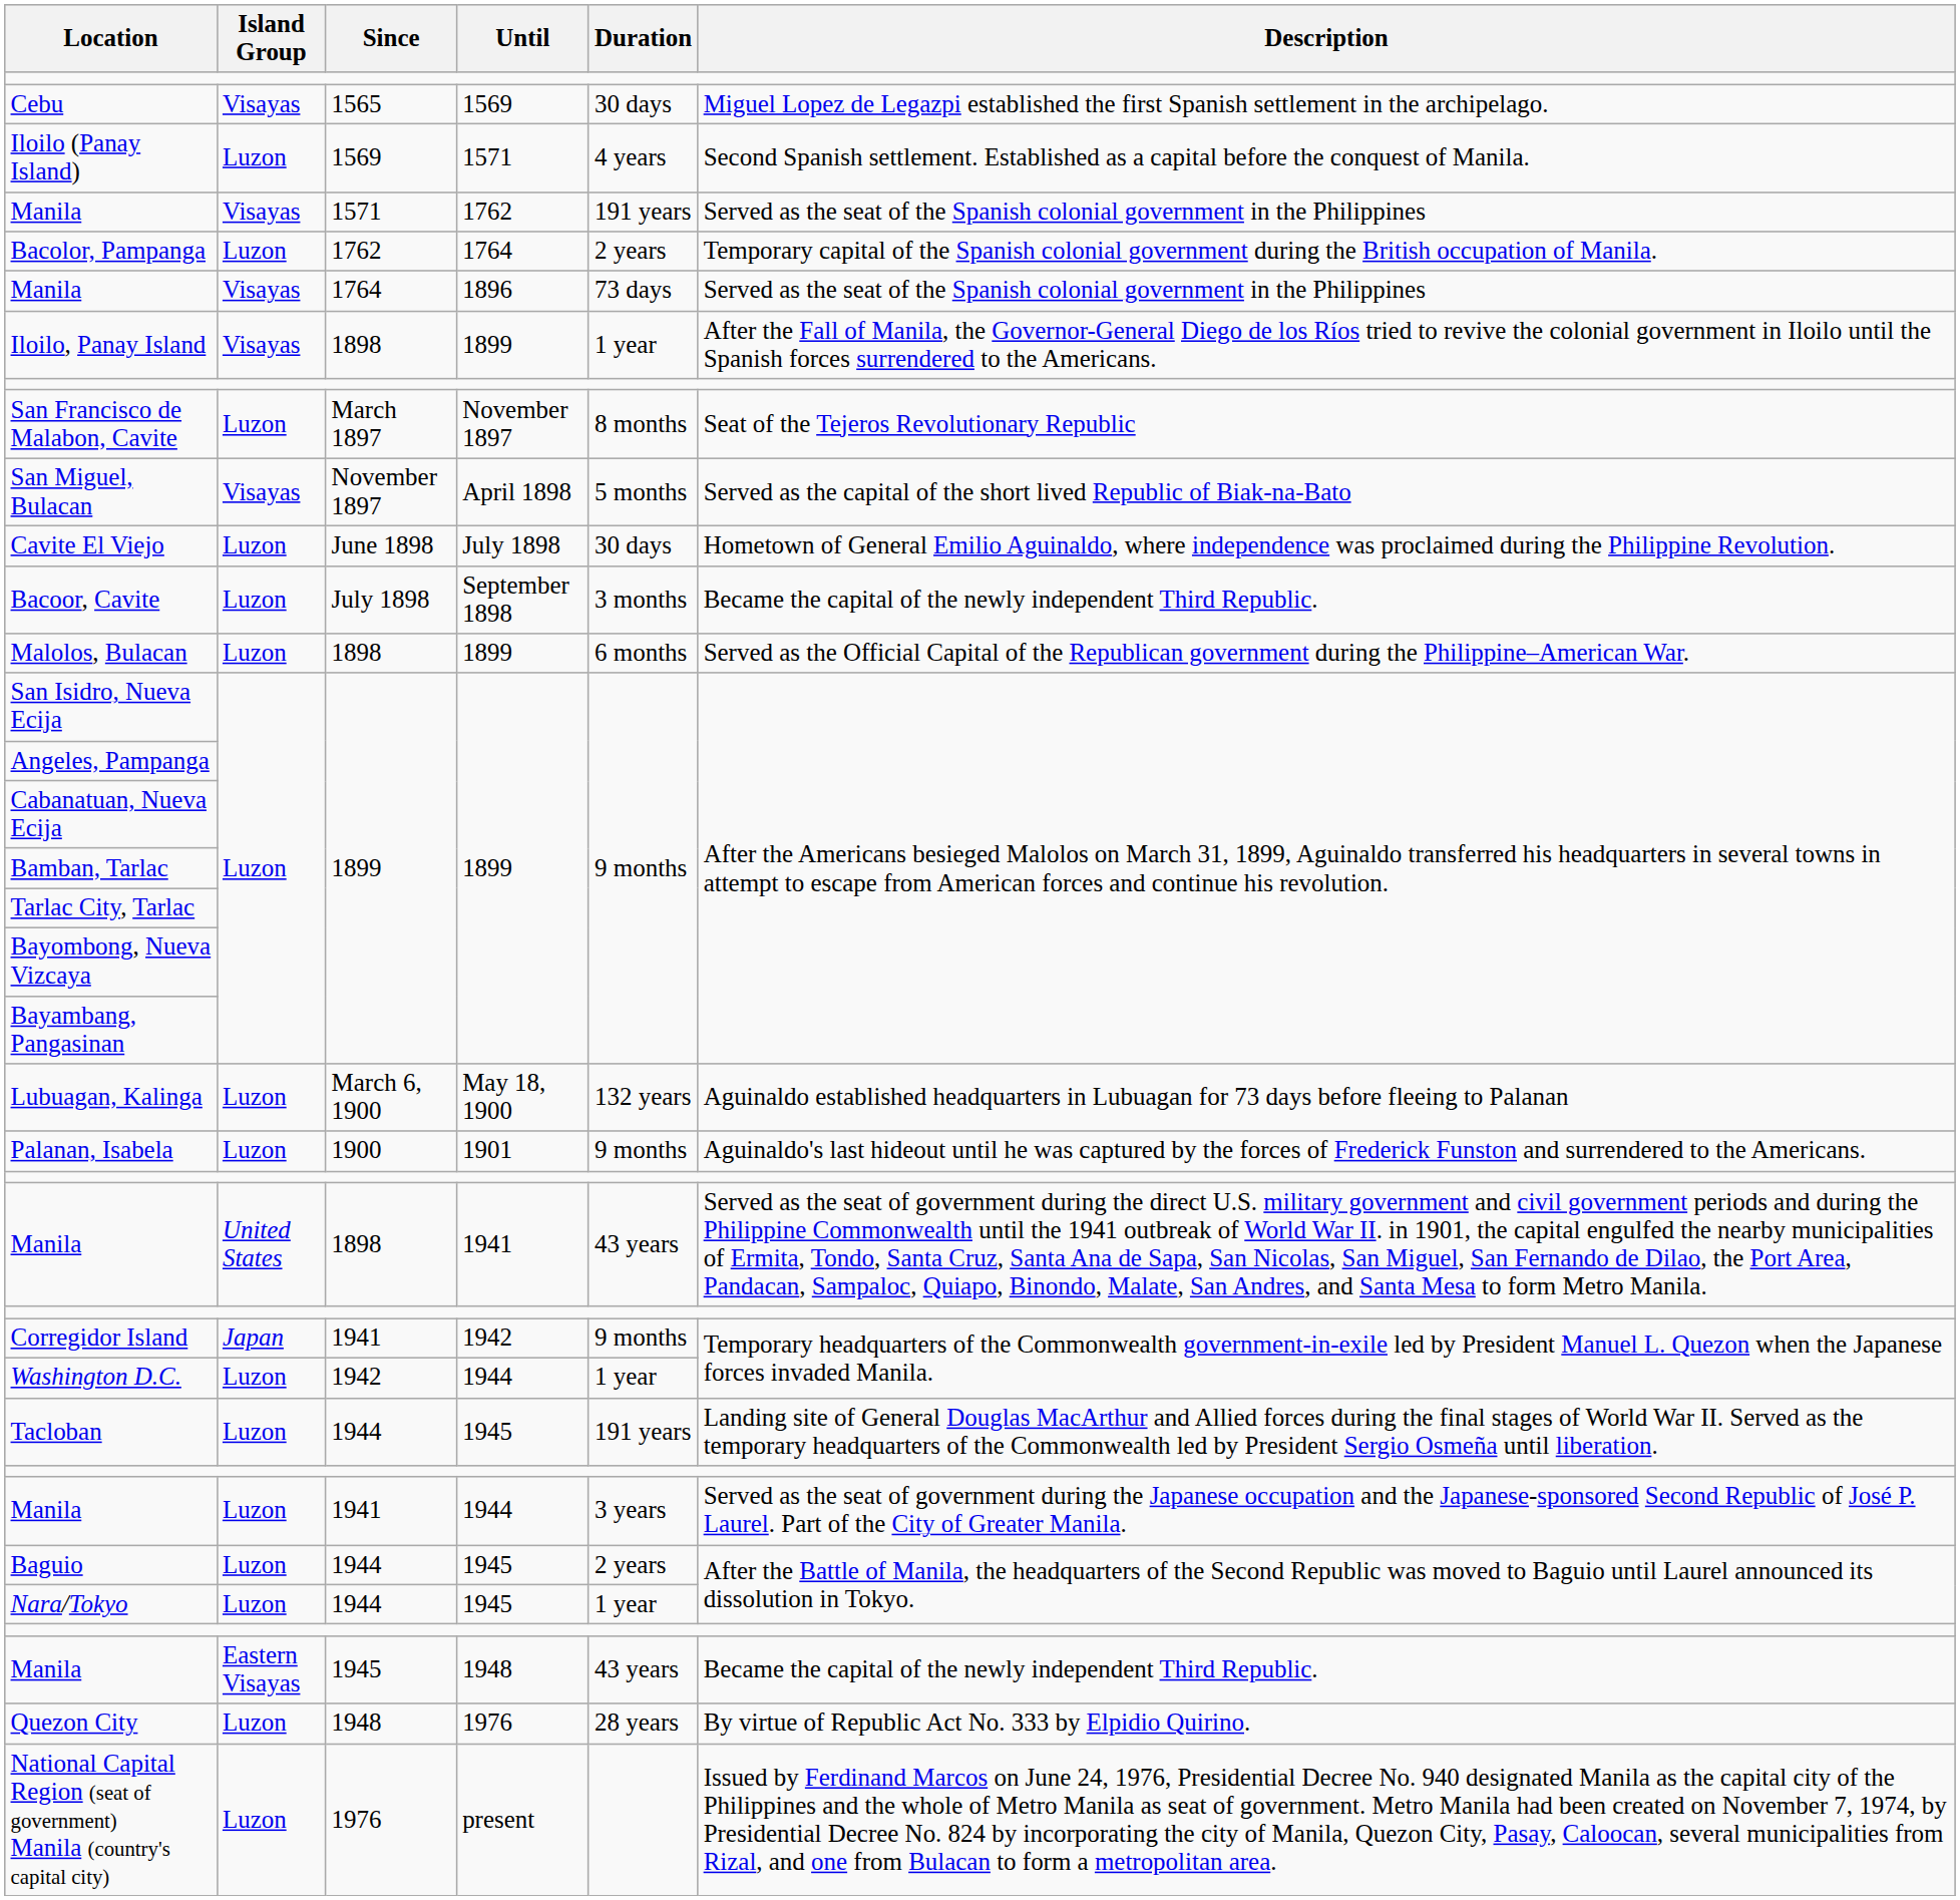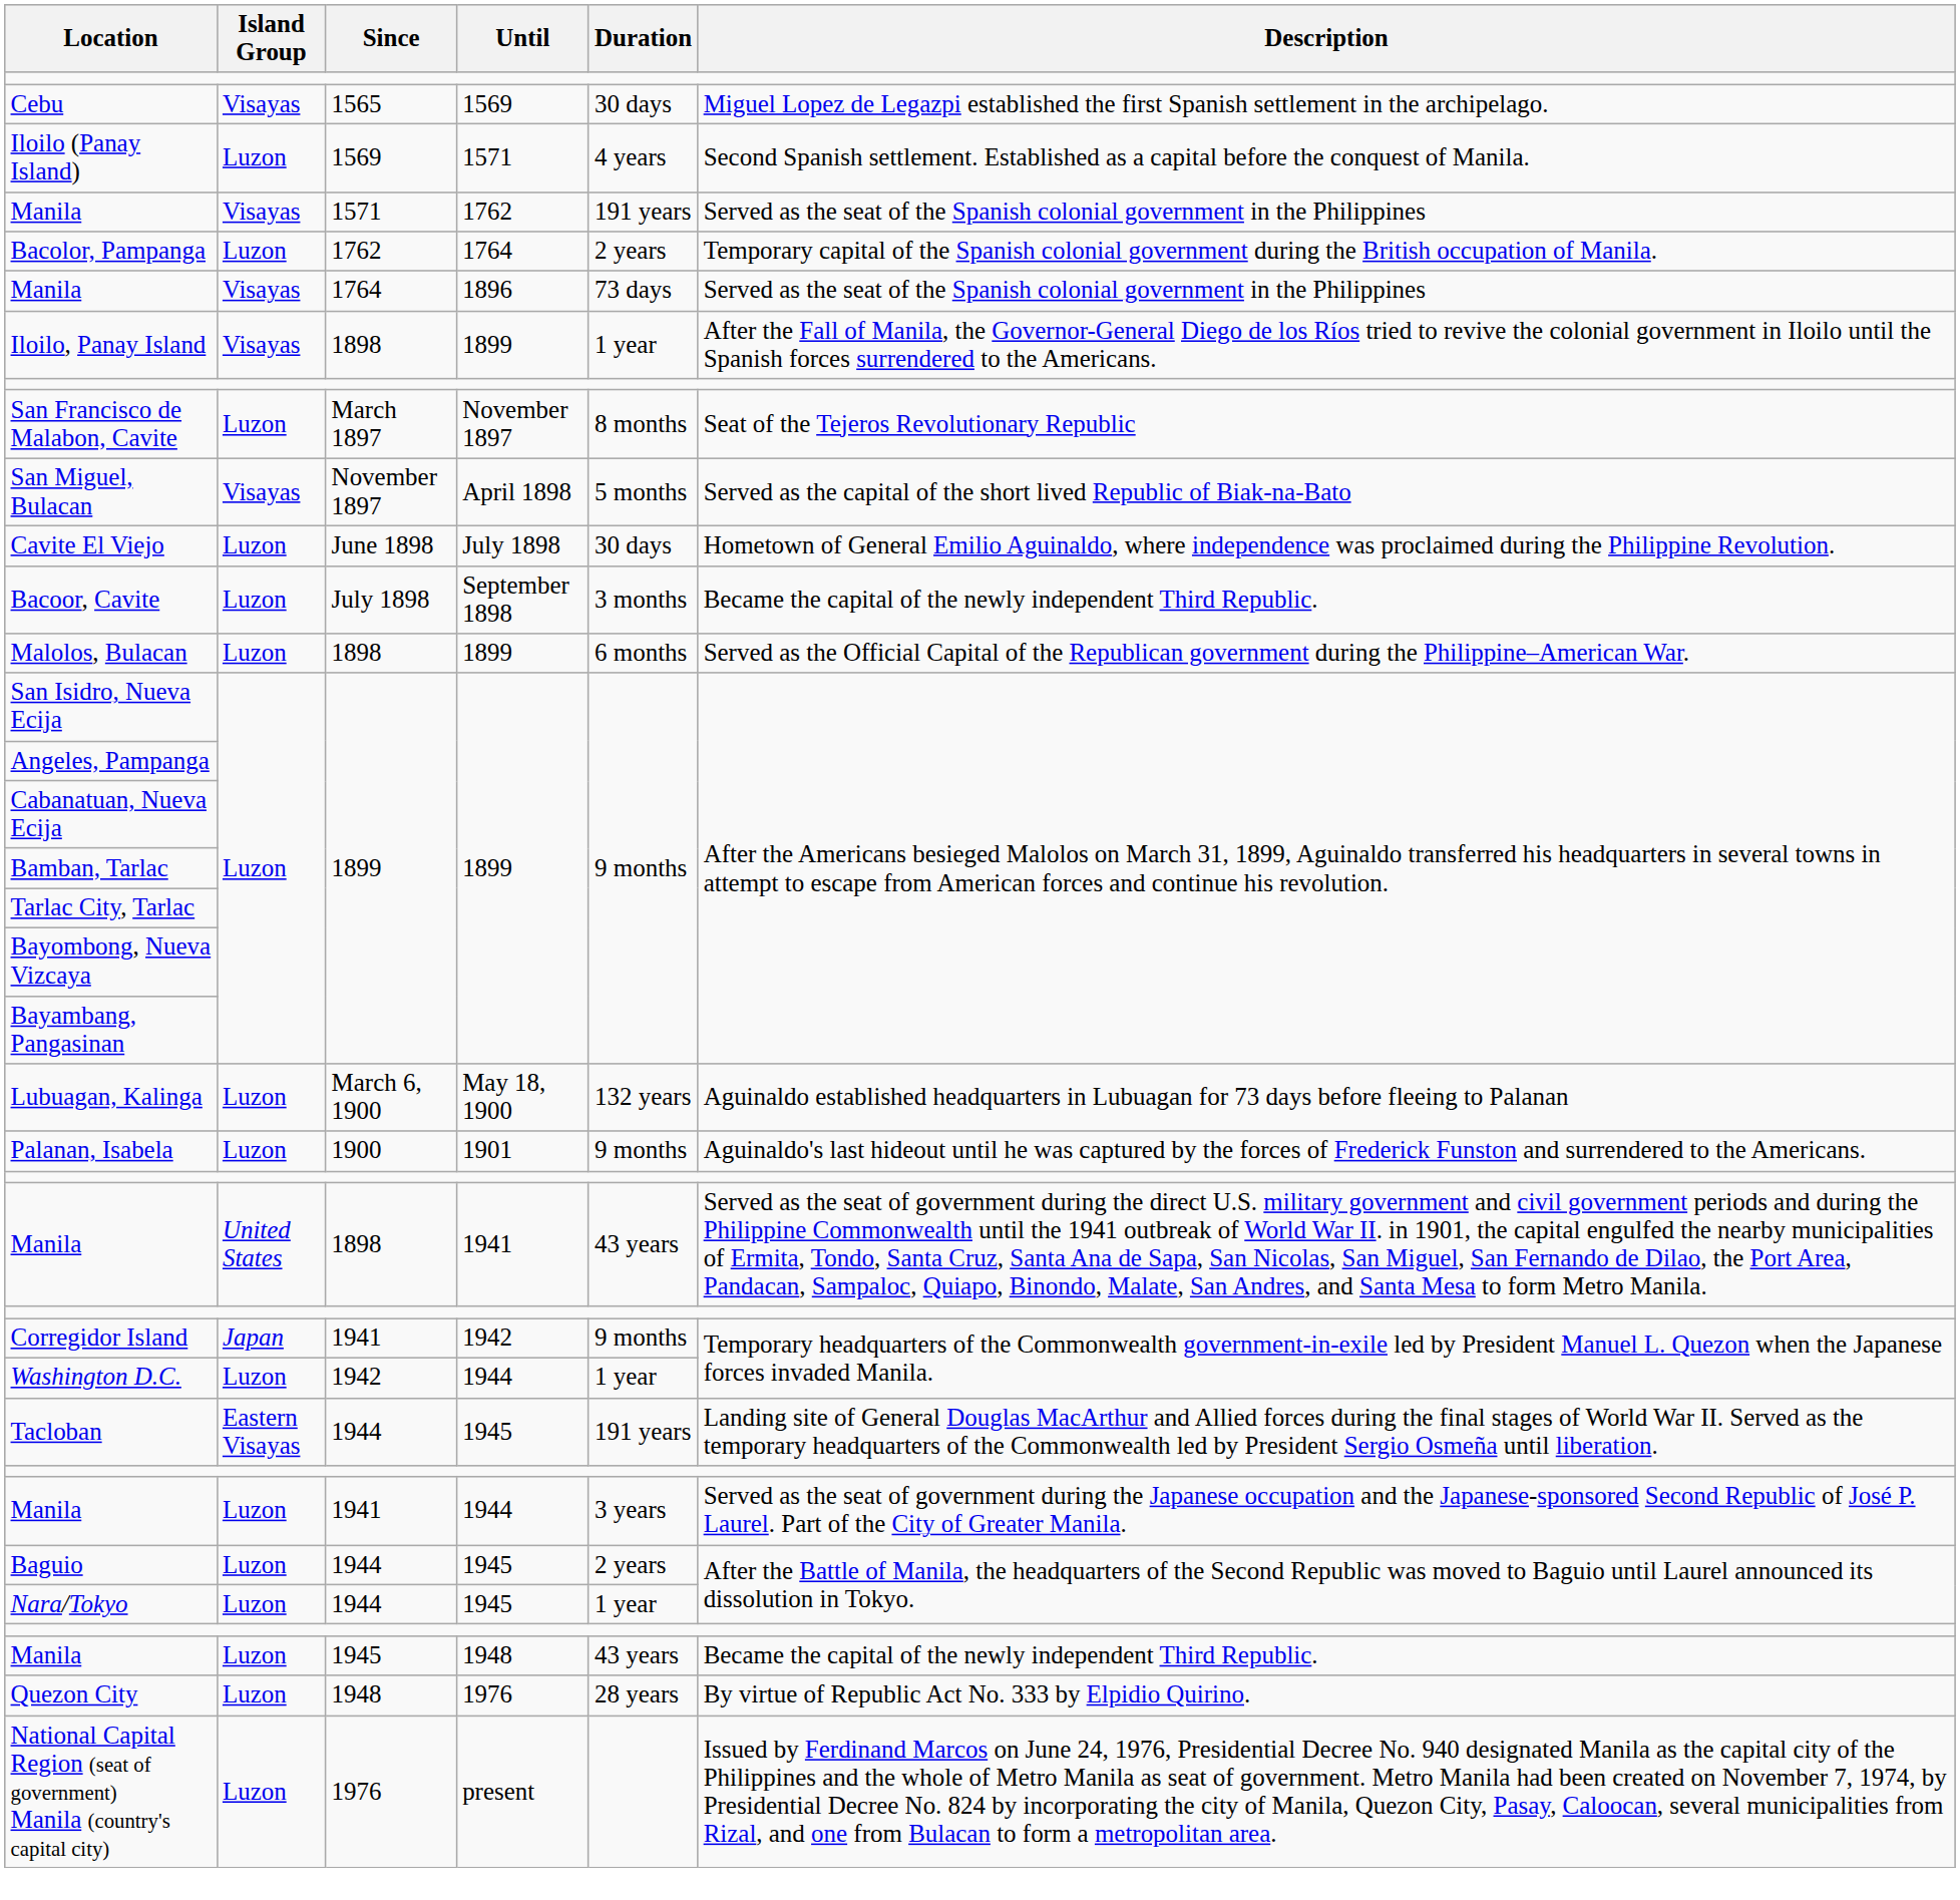Tacloban | Island Group: Luzon -> Eastern Visayas
Manila / 1945 | Island Group: Eastern Visayas -> Luzon
